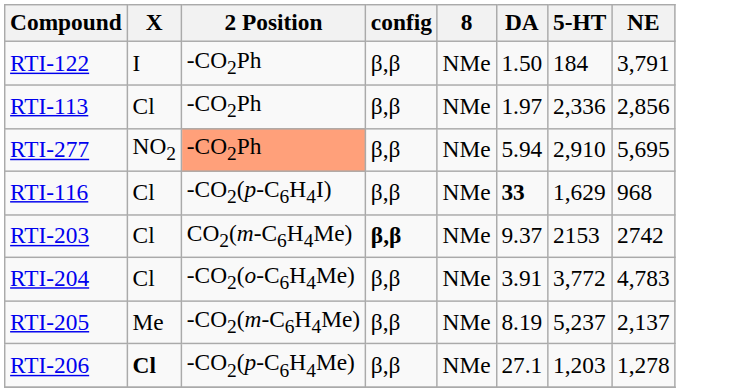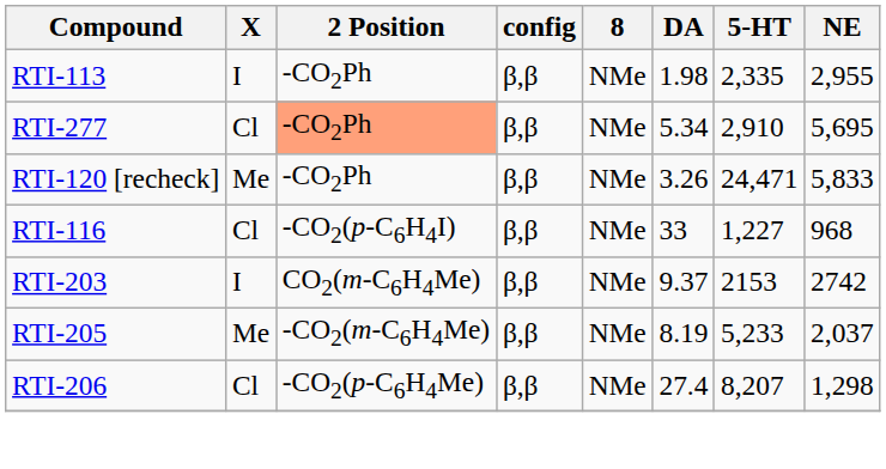- row: RTI-122 | I | -CO2Ph | β,β | NMe | 1.50 | 184 | 3,791
RTI-113 | X: Cl -> I
RTI-113 | DA: 1.97 -> 1.98
RTI-113 | 5-HT: 2,336 -> 2,335
RTI-113 | NE: 2,856 -> 2,955
RTI-277 | X: NO2 -> Cl
RTI-277 | DA: 5.94 -> 5.34
+ row: RTI-120 [recheck] | Me | -CO2Ph | β,β | NMe | 3.26 | 24,471 | 5,833
RTI-116 | DA: bold -> normal
RTI-116 | 5-HT: 1,629 -> 1,227
RTI-203 | X: Cl -> I
RTI-203 | config: bold -> normal
- row: RTI-204 | Cl | -CO2(o-C6H4Me) | β,β | NMe | 3.91 | 3,772 | 4,783
RTI-205 | 5-HT: 5,237 -> 5,233
RTI-205 | NE: 2,137 -> 2,037
RTI-206 | X: bold -> normal
RTI-206 | DA: 27.1 -> 27.4
RTI-206 | 5-HT: 1,203 -> 8,207
RTI-206 | NE: 1,278 -> 1,298
